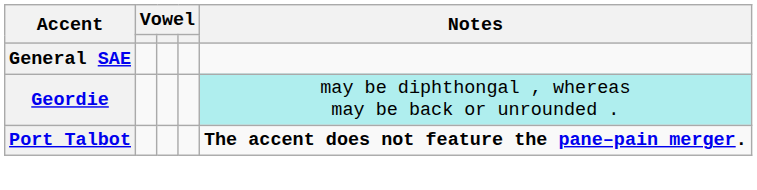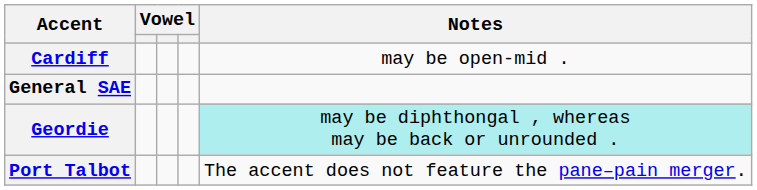+ row: Cardiff | may be open-mid .
Port Talbot | Notes: bold -> normal
